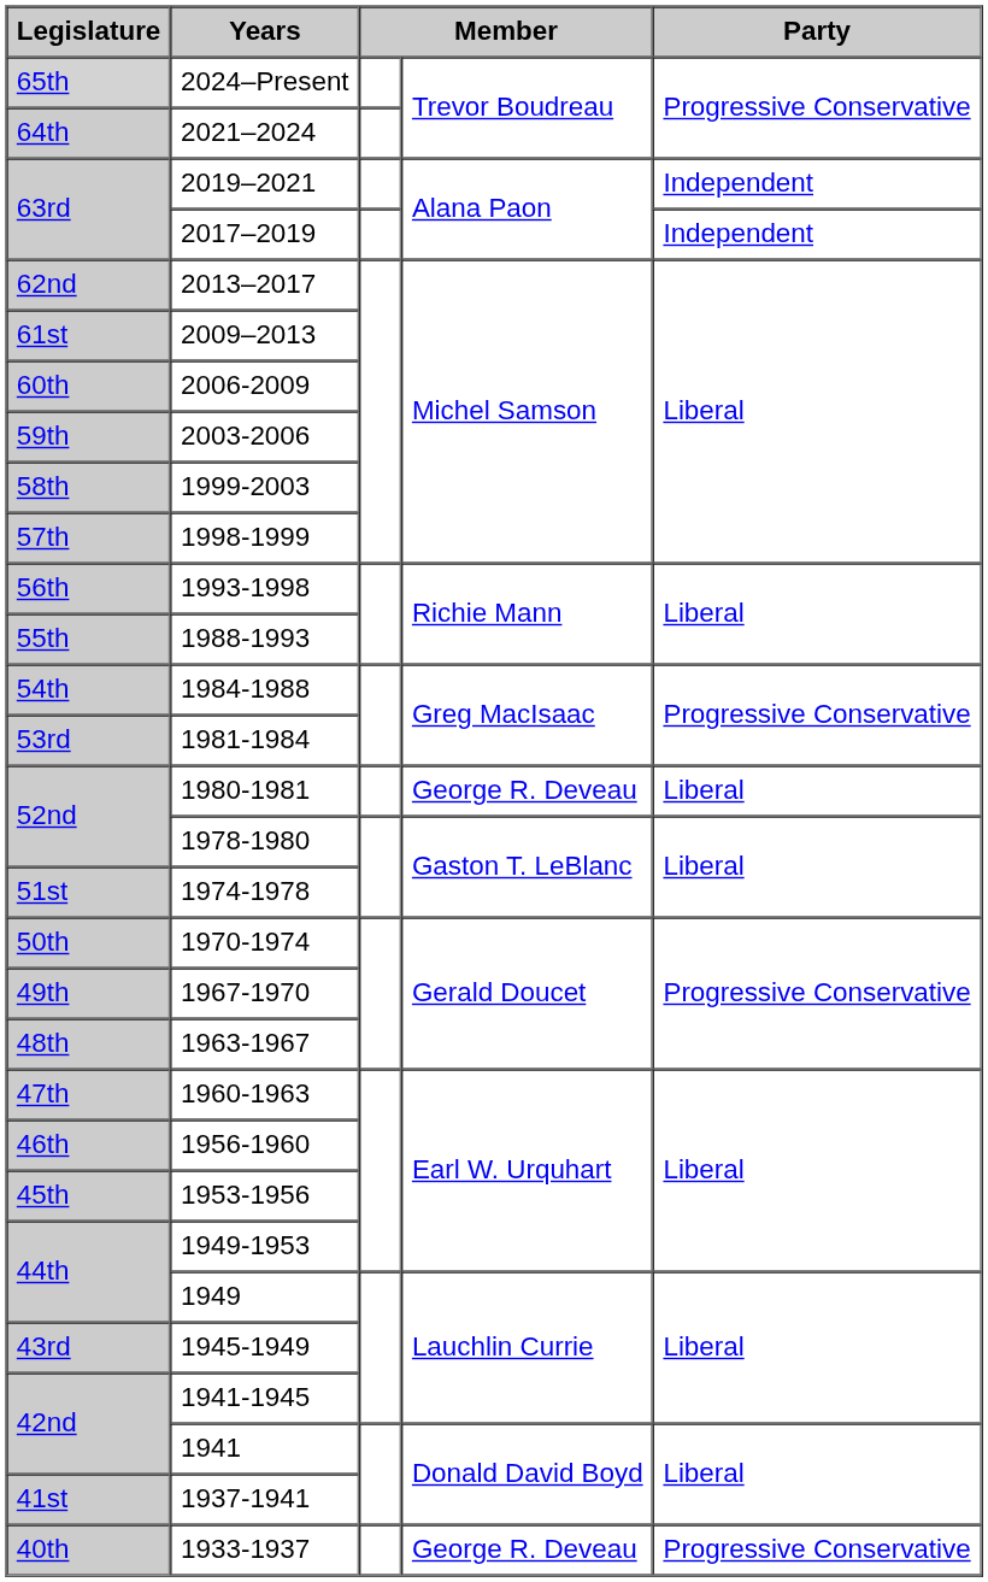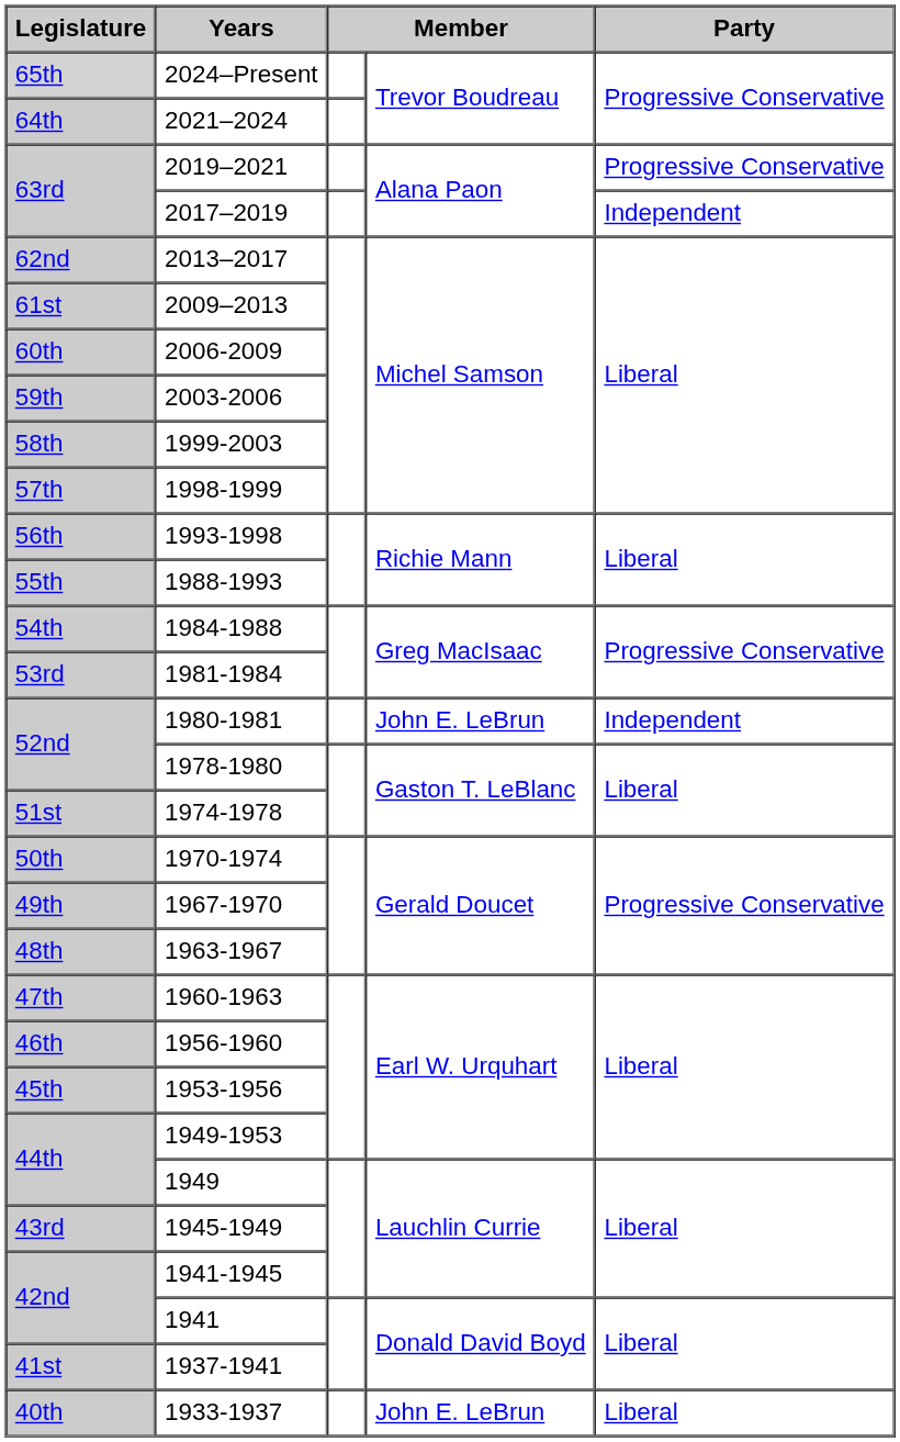2019–2021 | Party: Independent -> Progressive Conservative
1980-1981 | column 4: George R. Deveau -> John E. LeBrun
1980-1981 | Party: Liberal -> Independent
1933-1937 | column 4: George R. Deveau -> John E. LeBrun
1933-1937 | Party: Progressive Conservative -> Liberal
